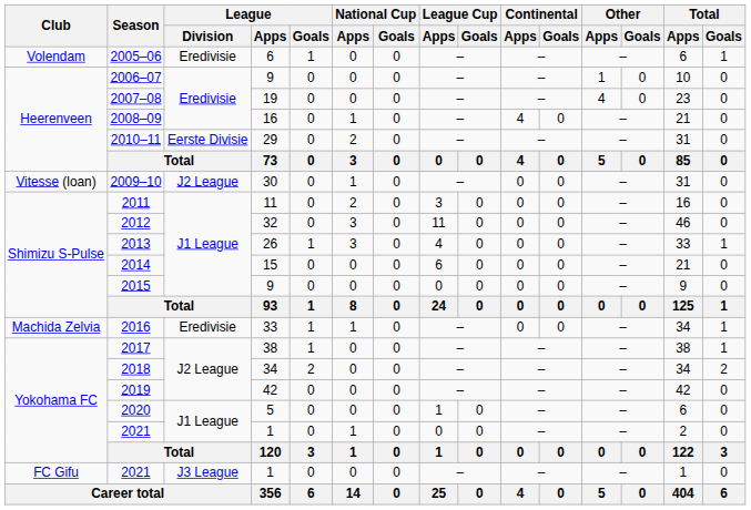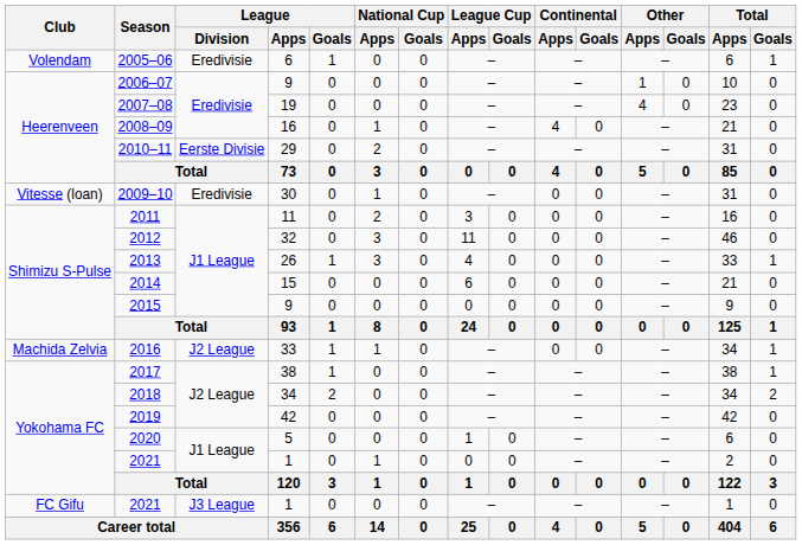2009–10 | League / Division: J2 League -> Eredivisie
2016 | League / Division: Eredivisie -> J2 League
